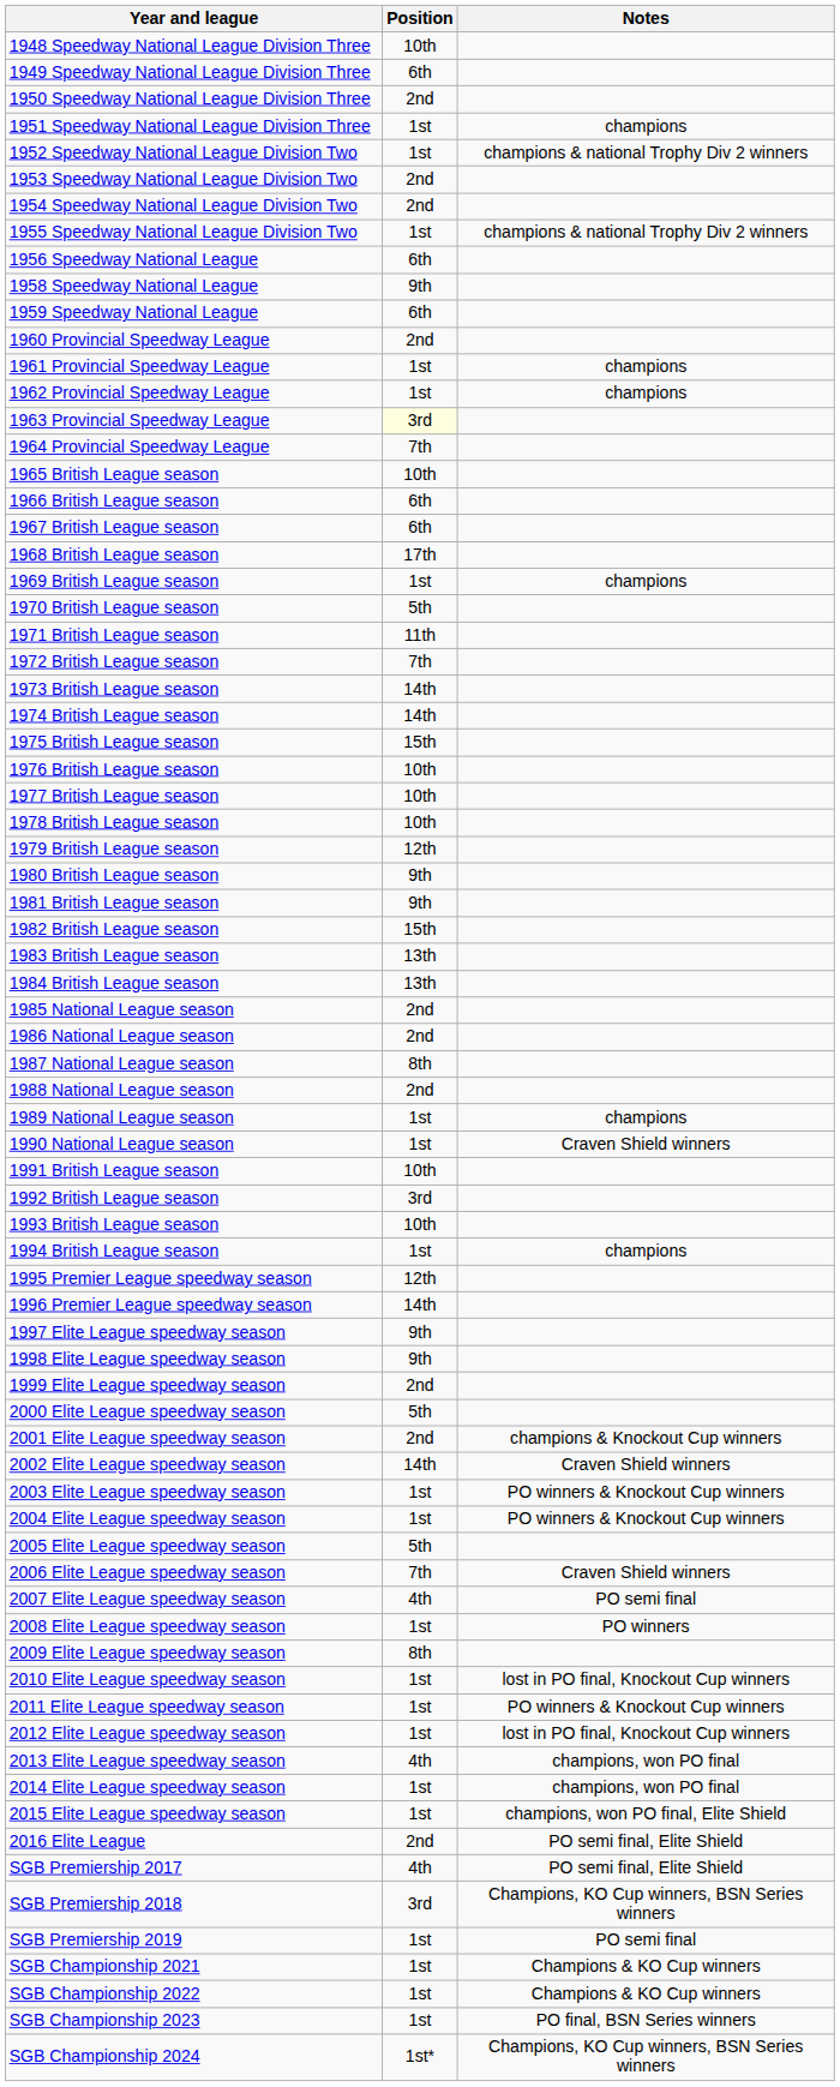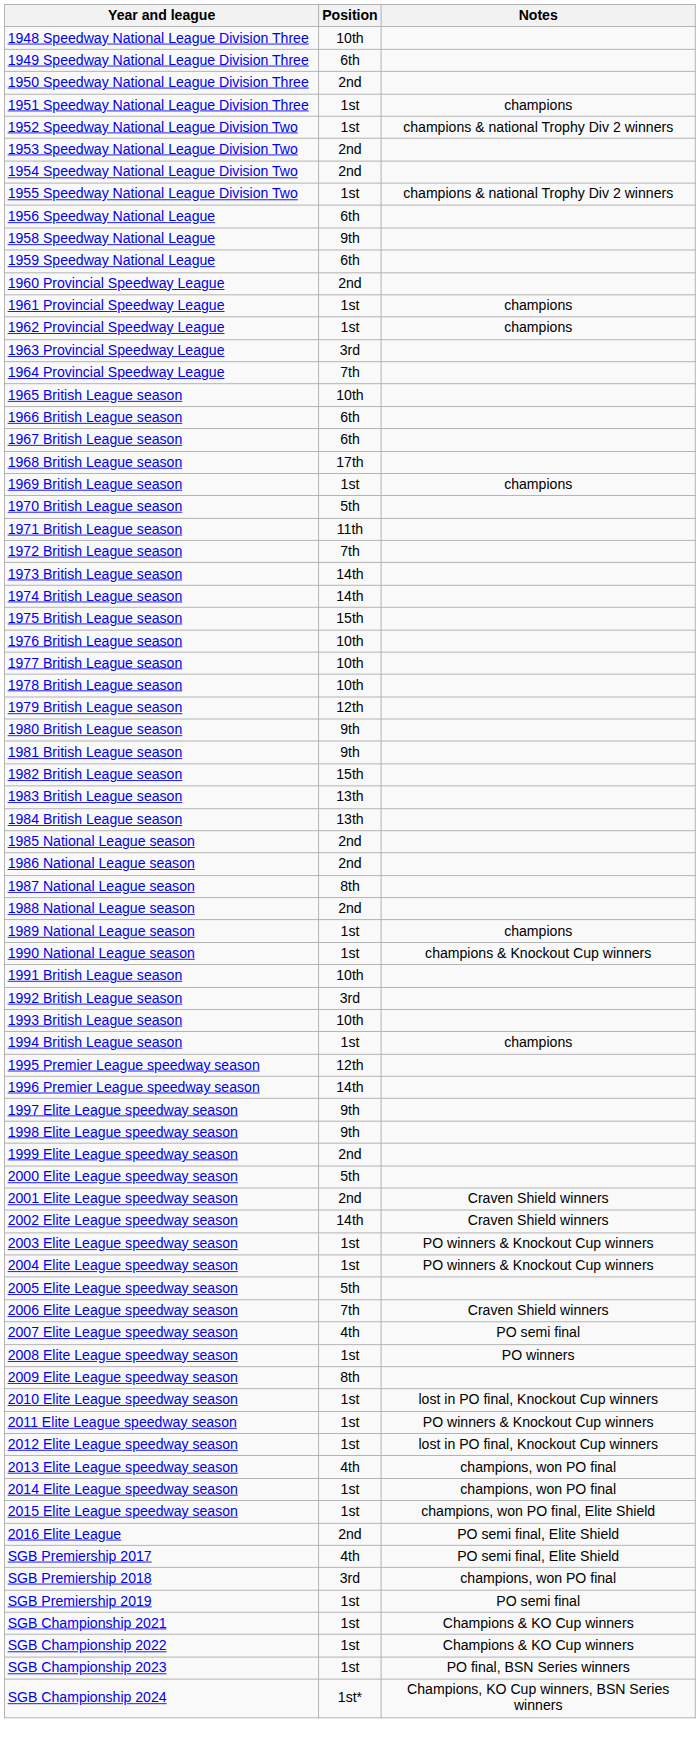1963 Provincial Speedway League | Position: lightyellow background -> no background
1990 National League season | Notes: Craven Shield winners -> champions & Knockout Cup winners
2001 Elite League speedway season | Notes: champions & Knockout Cup winners -> Craven Shield winners
SGB Premiership 2018 | Notes: Champions, KO Cup winners, BSN Series winners -> champions, won PO final
